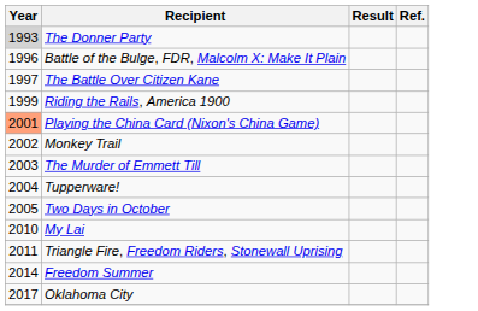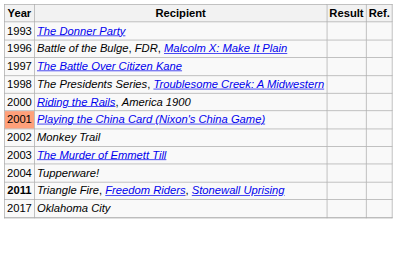The Donner Party | Year: lightgrey background -> no background
+ row: 1998 | The Presidents Series, Troublesome Creek: A Midwestern
Riding the Rails, America 1900 | Year: 1999 -> 2000
- row: 2005 | Two Days in October
- row: 2010 | My Lai
Triangle Fire, Freedom Riders, Stonewall Uprising | Year: normal -> bold
- row: 2014 | Freedom Summer
